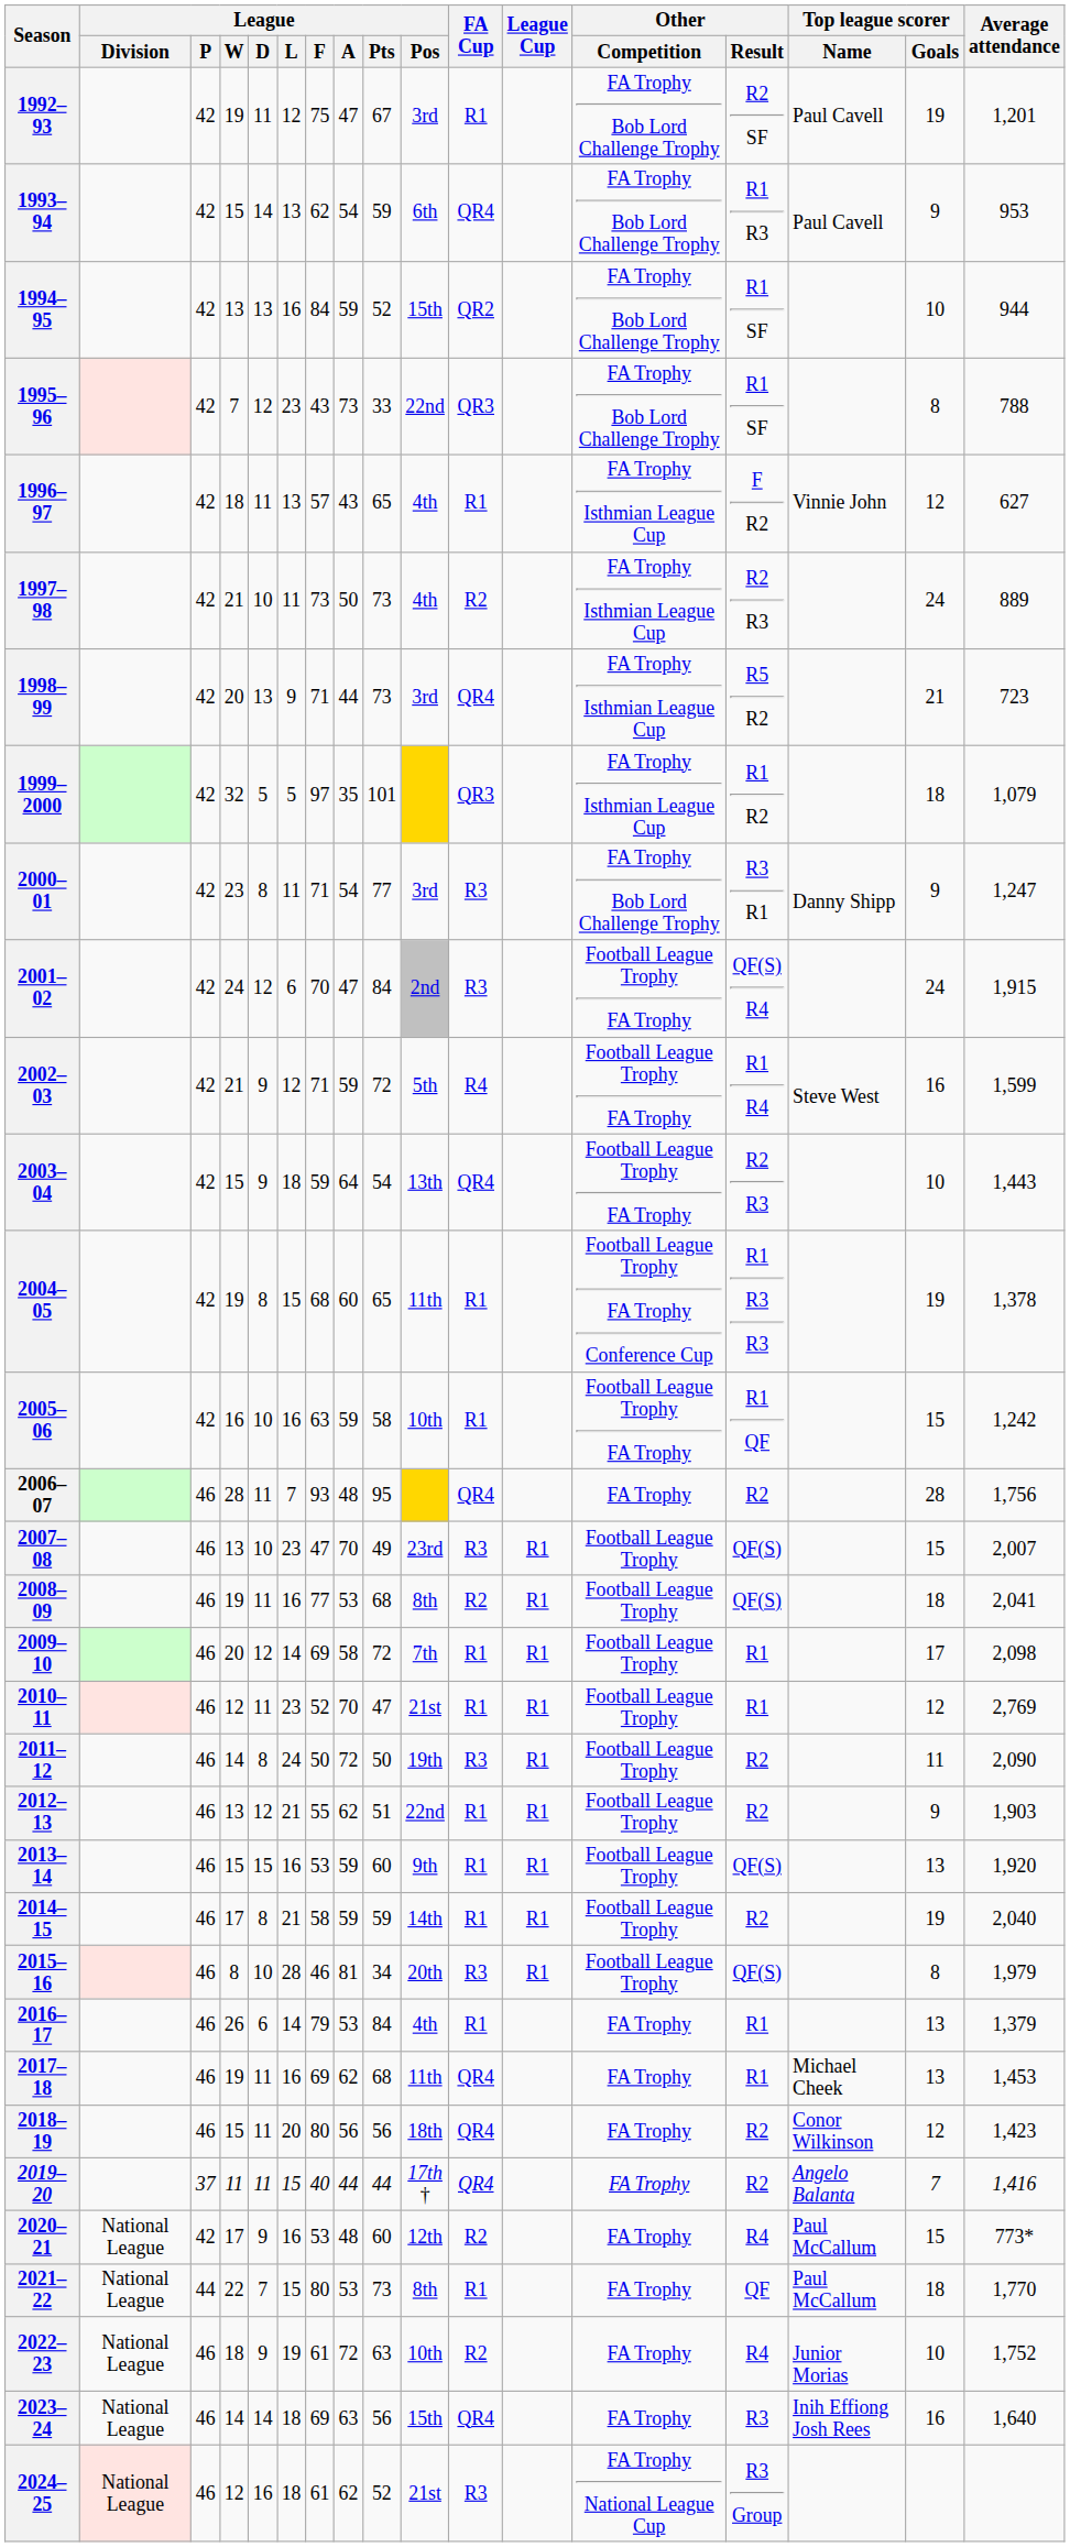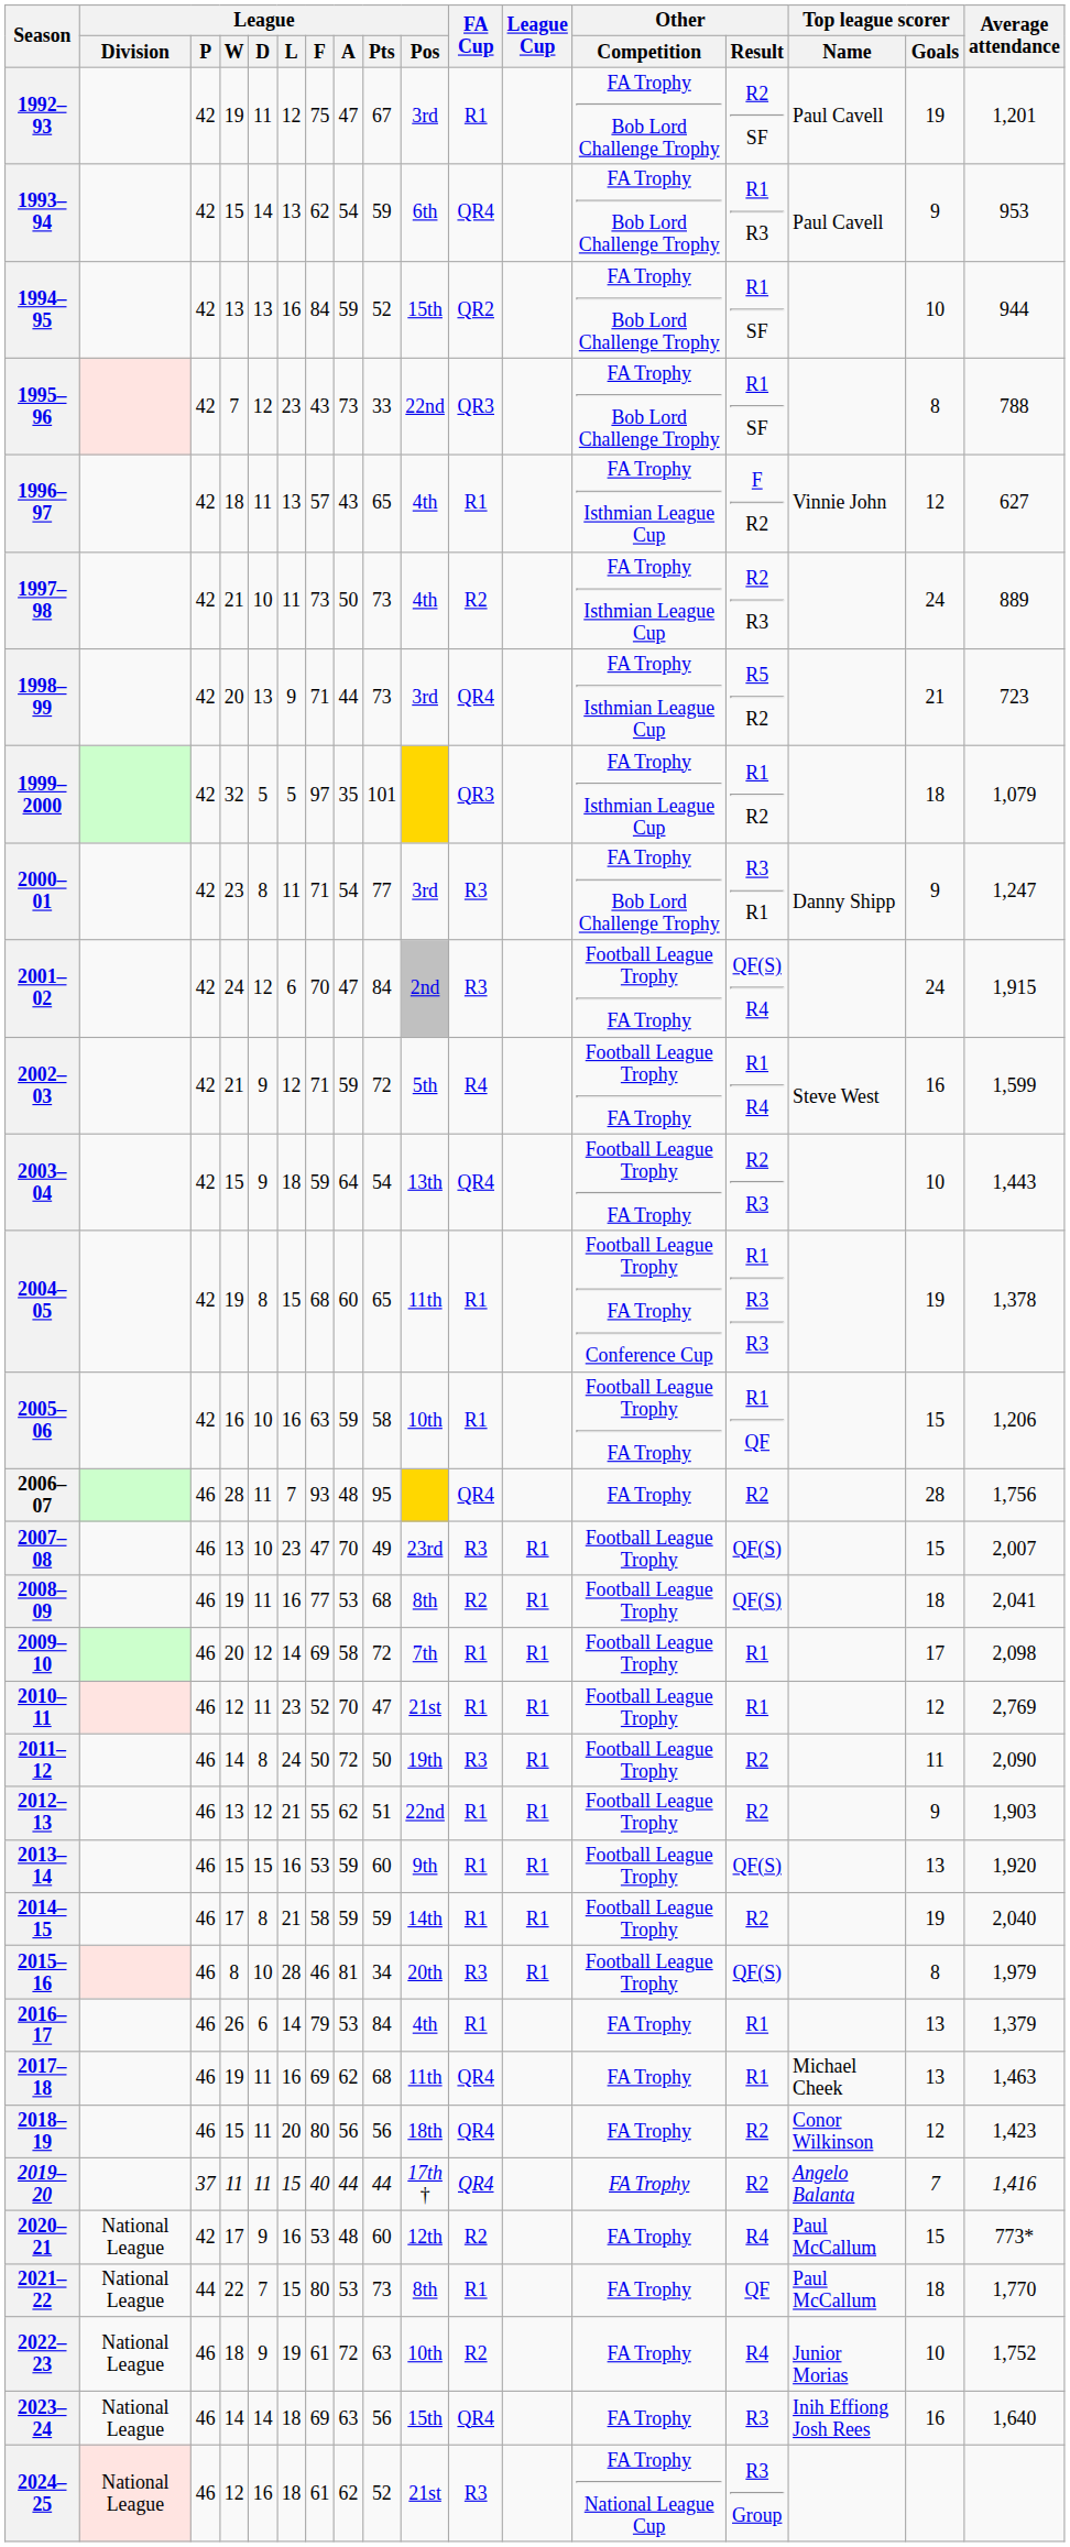2005–06 | Average attendance: 1,242 -> 1,206
2017–18 | Average attendance: 1,453 -> 1,463
